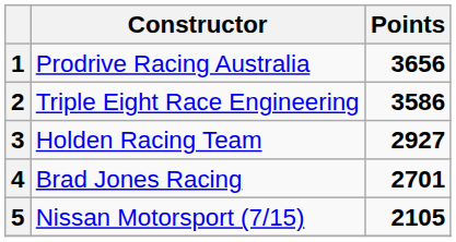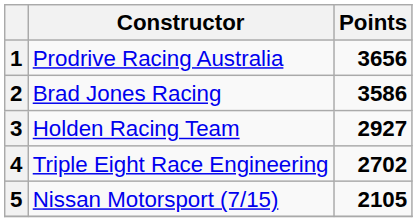2 | Constructor: Triple Eight Race Engineering -> Brad Jones Racing
4 | Constructor: Brad Jones Racing -> Triple Eight Race Engineering
4 | Points: 2701 -> 2702
